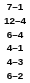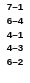- row: 12–4
